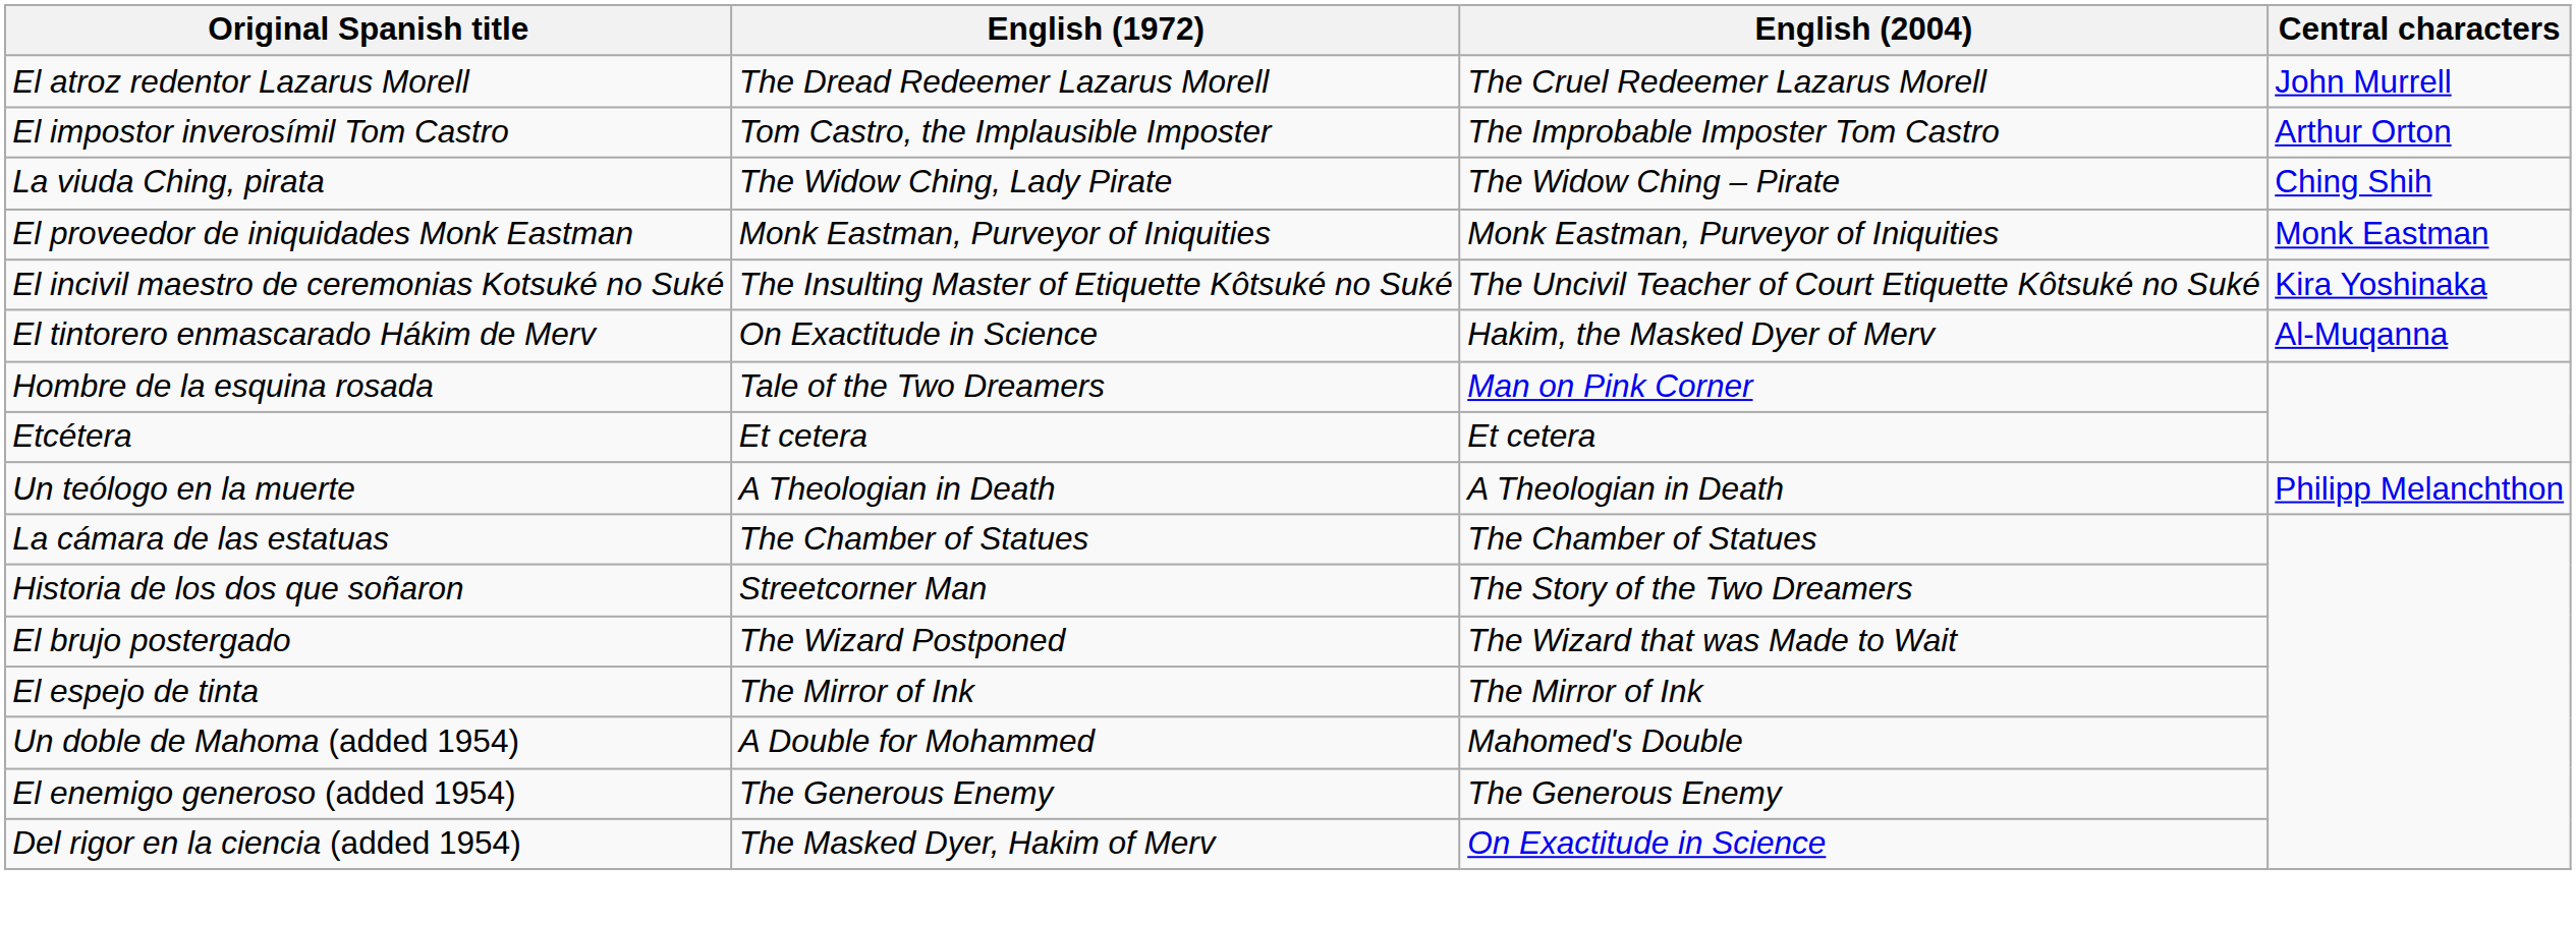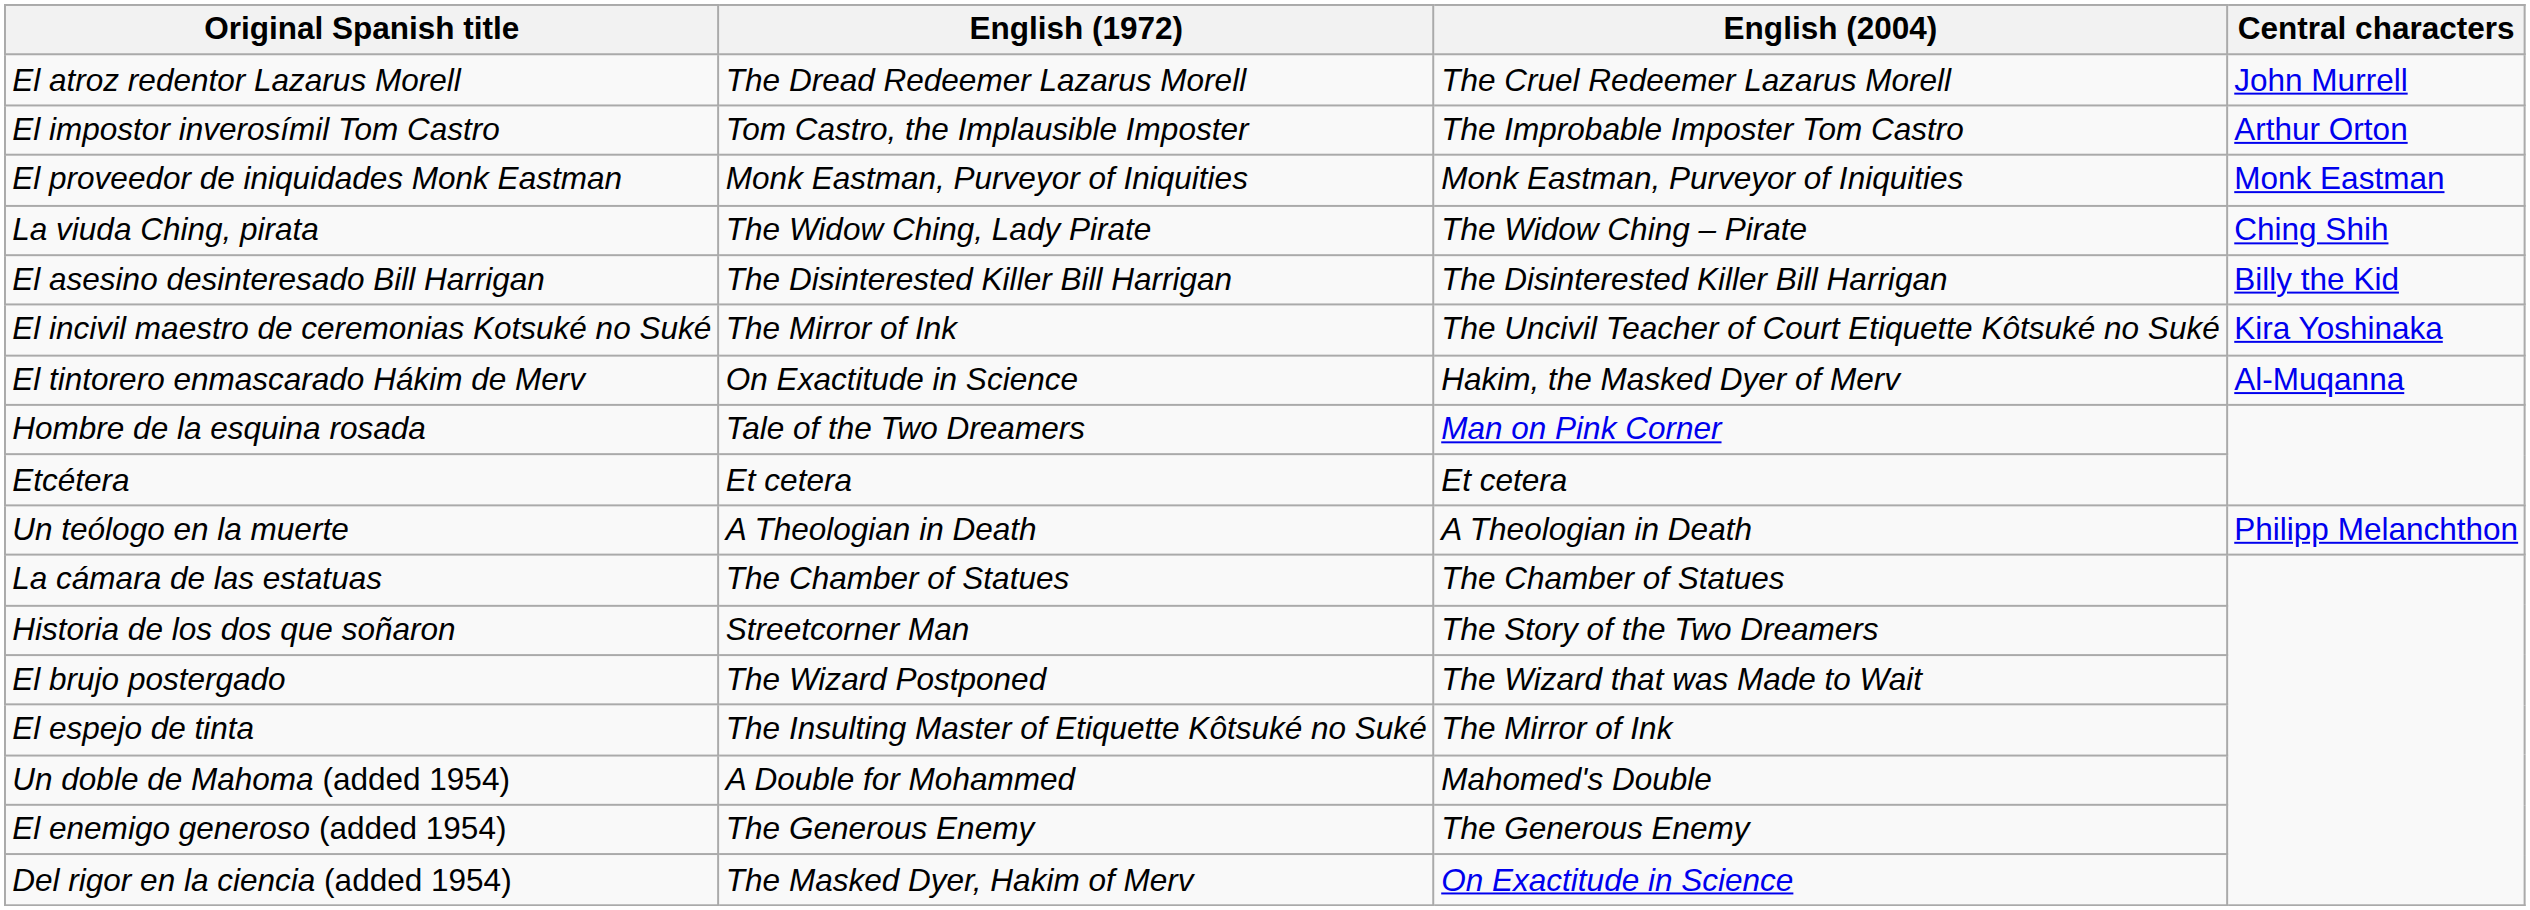rows swapped: La viuda Ching, pirata <-> El proveedor de iniquidades Monk Eastman
+ row: El asesino desinteresado Bill Harrigan | The Disinterested Killer Bill Harrigan | The Disinterested Killer Bill Harrigan | Billy the Kid
El incivil maestro de ceremonias Kotsuké no Suké | English (1972): The Insulting Master of Etiquette Kôtsuké no Suké -> The Mirror of Ink
El espejo de tinta | English (1972): The Mirror of Ink -> The Insulting Master of Etiquette Kôtsuké no Suké
